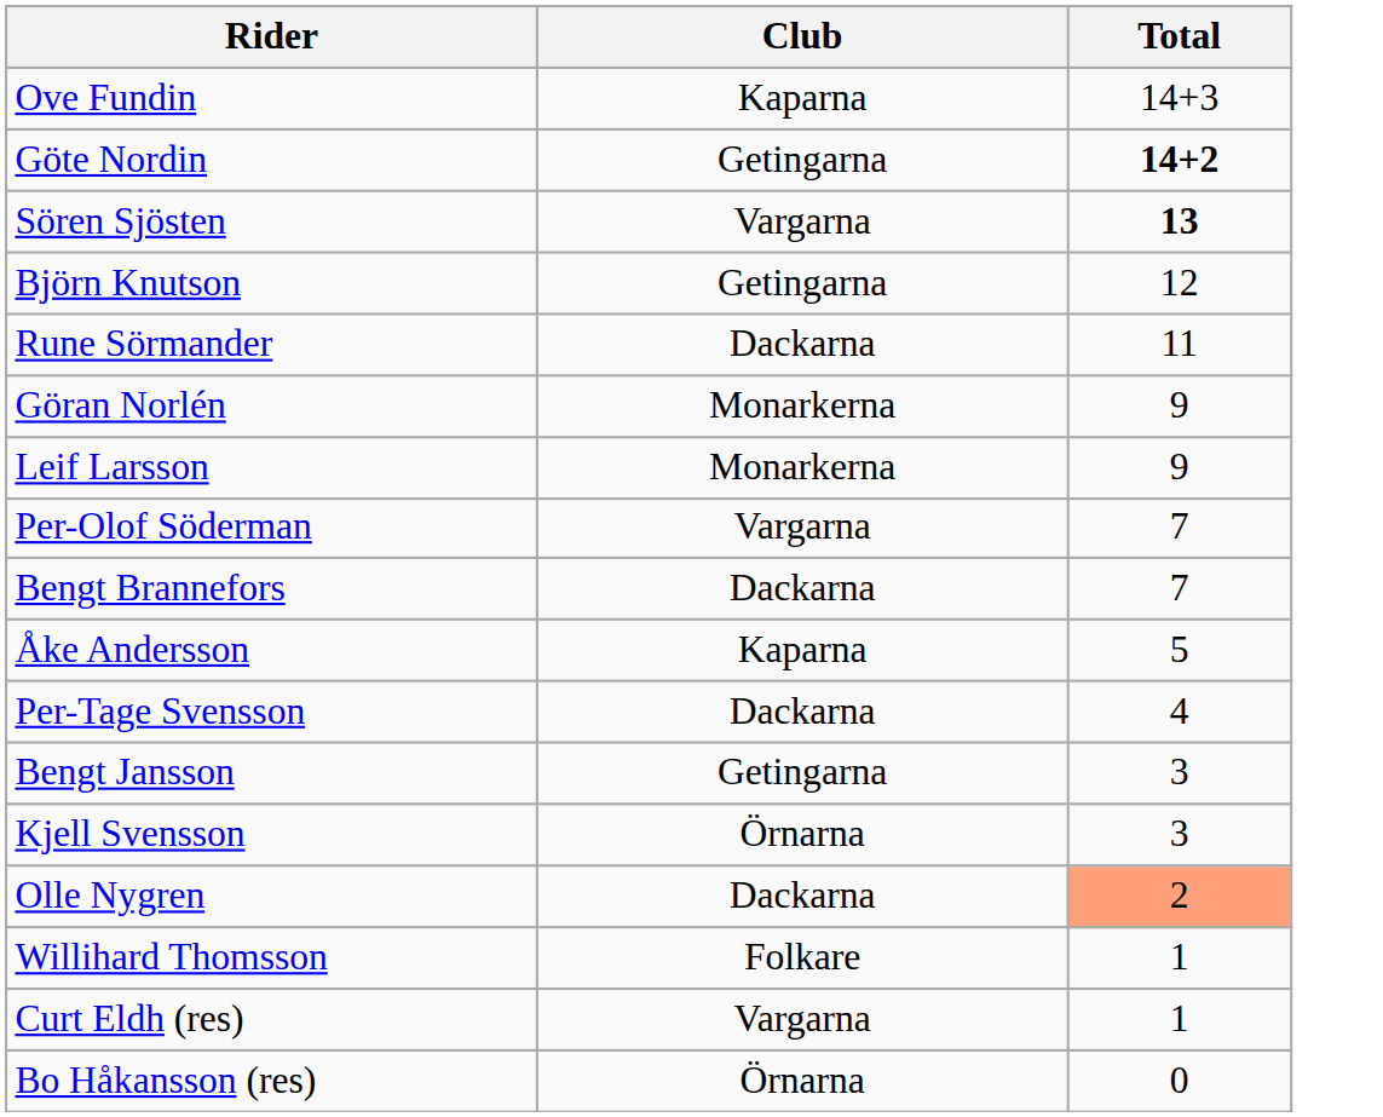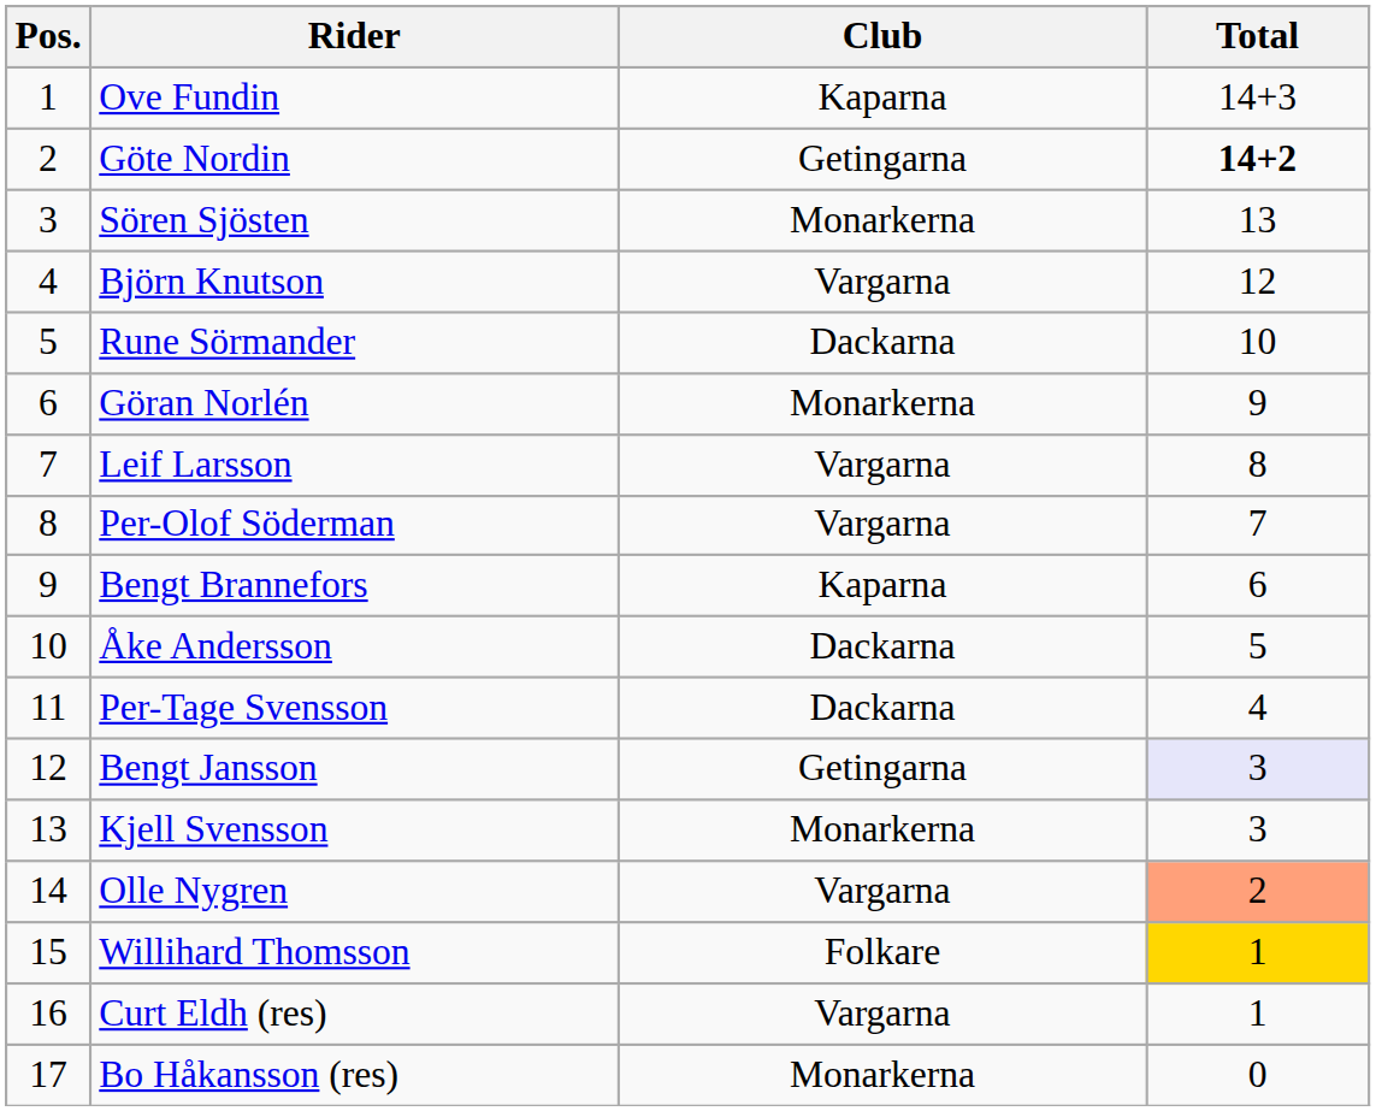+ column: Pos. | 1 | 2 | 3 | 4 | 5 | 6 | 7 | 8 | 9 | 10 | 11 | 12 | 13 | 14 | 15 | 16 | 17
Sören Sjösten | Club: Vargarna -> Monarkerna
Sören Sjösten | Total: bold -> normal
Björn Knutson | Club: Getingarna -> Vargarna
Rune Sörmander | Total: 11 -> 10
Leif Larsson | Club: Monarkerna -> Vargarna
Leif Larsson | Total: 9 -> 8
Bengt Brannefors | Club: Dackarna -> Kaparna
Bengt Brannefors | Total: 7 -> 6
Åke Andersson | Club: Kaparna -> Dackarna
Bengt Jansson | Total: no background -> lavender background
Kjell Svensson | Club: Örnarna -> Monarkerna
Olle Nygren | Club: Dackarna -> Vargarna
Willihard Thomsson | Total: no background -> gold background
Bo Håkansson (res) | Club: Örnarna -> Monarkerna
